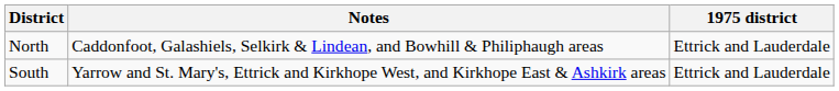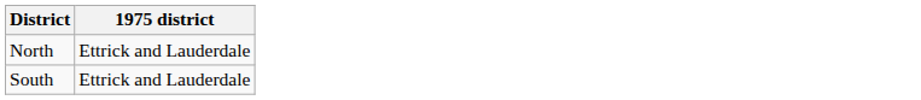- column: Notes | Caddonfoot, Galashiels, Selkirk & Lindean, and Bowhill & Philiphaugh areas | Yarrow and St. Mary's, Ettrick and Kirkhope West, and Kirkhope East & Ashkirk areas
